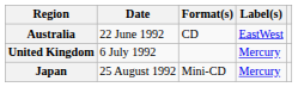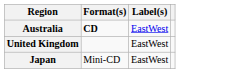- column: Date | 22 June 1992 | 6 July 1992 | 25 August 1992
Australia | Format(s): normal -> bold
United Kingdom | Label(s): Mercury -> EastWest
Japan | Label(s): Mercury -> EastWest
